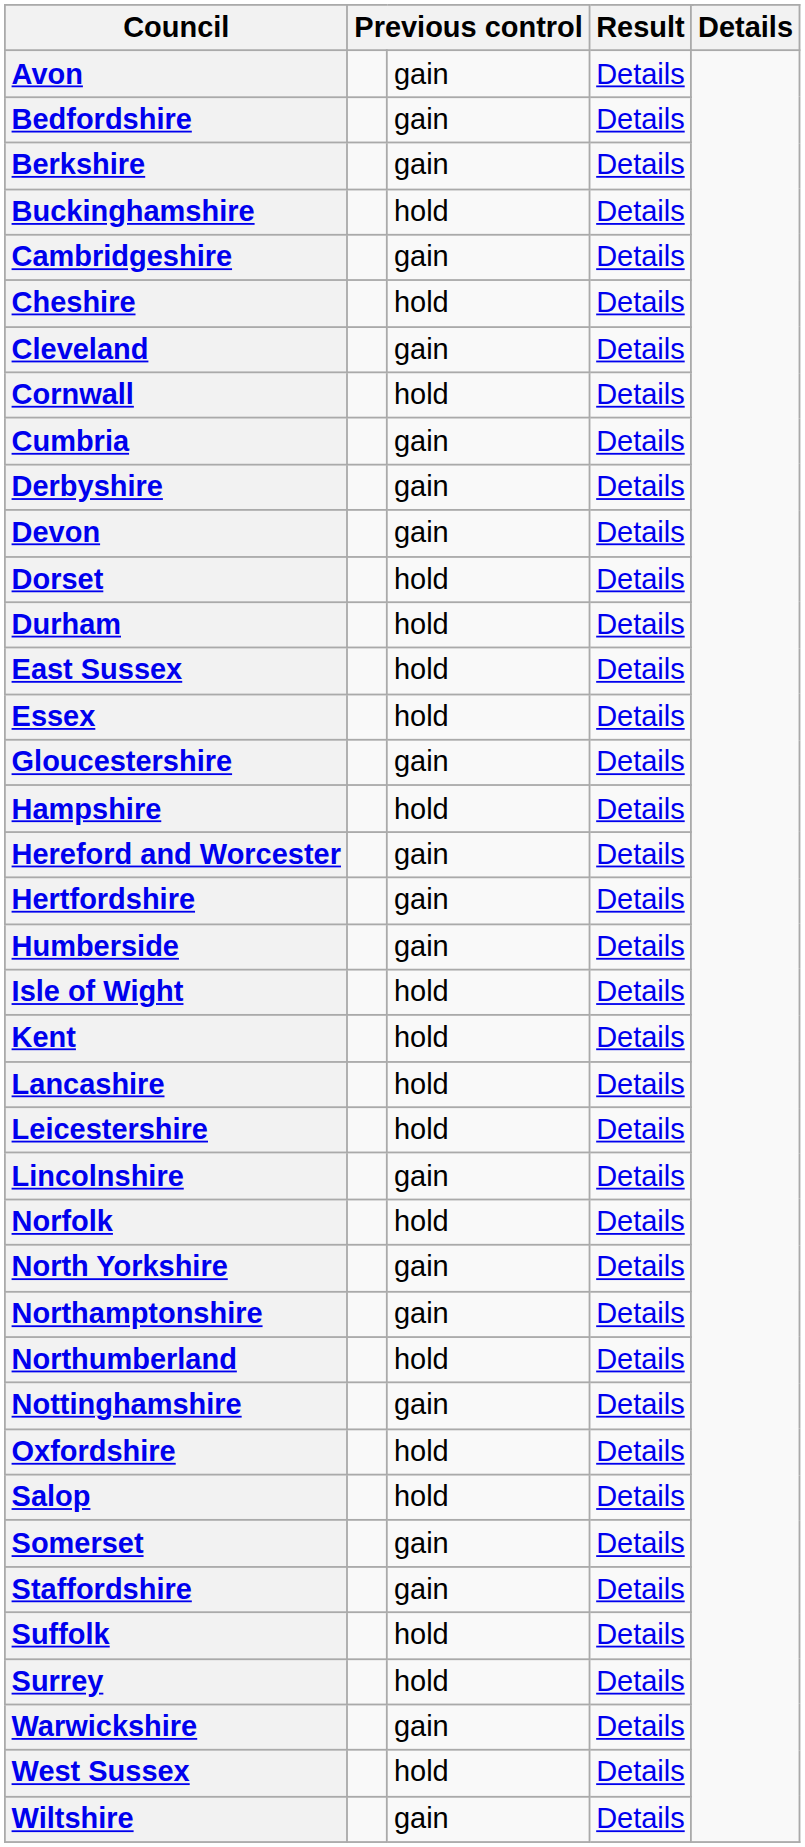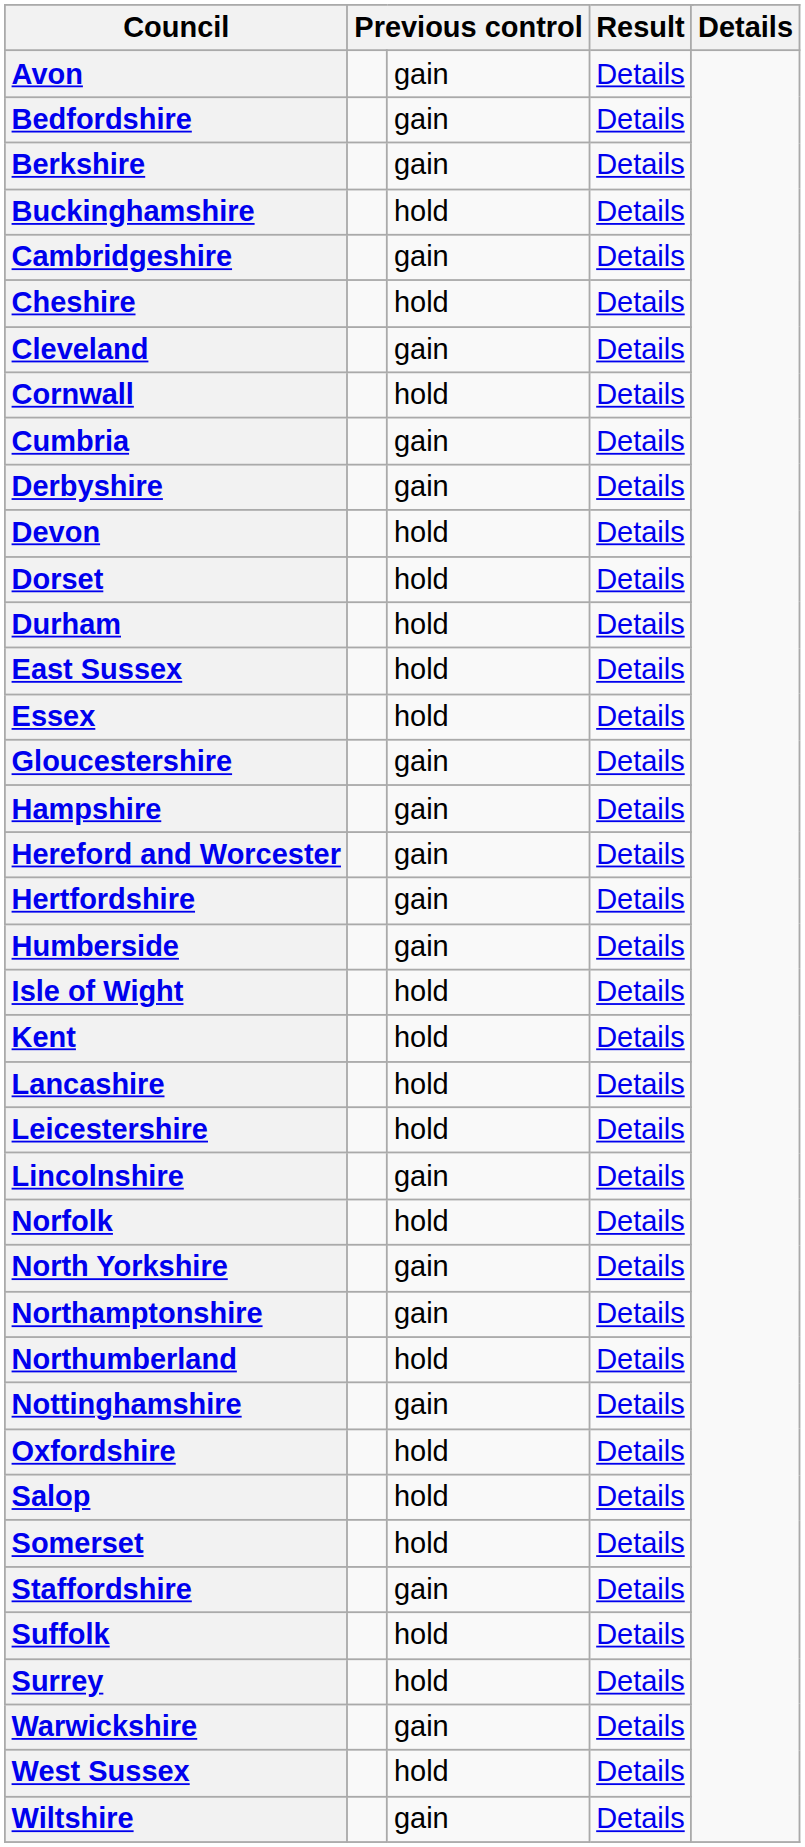Devon | column 3: gain -> hold
Hampshire | column 3: hold -> gain
Somerset | column 3: gain -> hold
